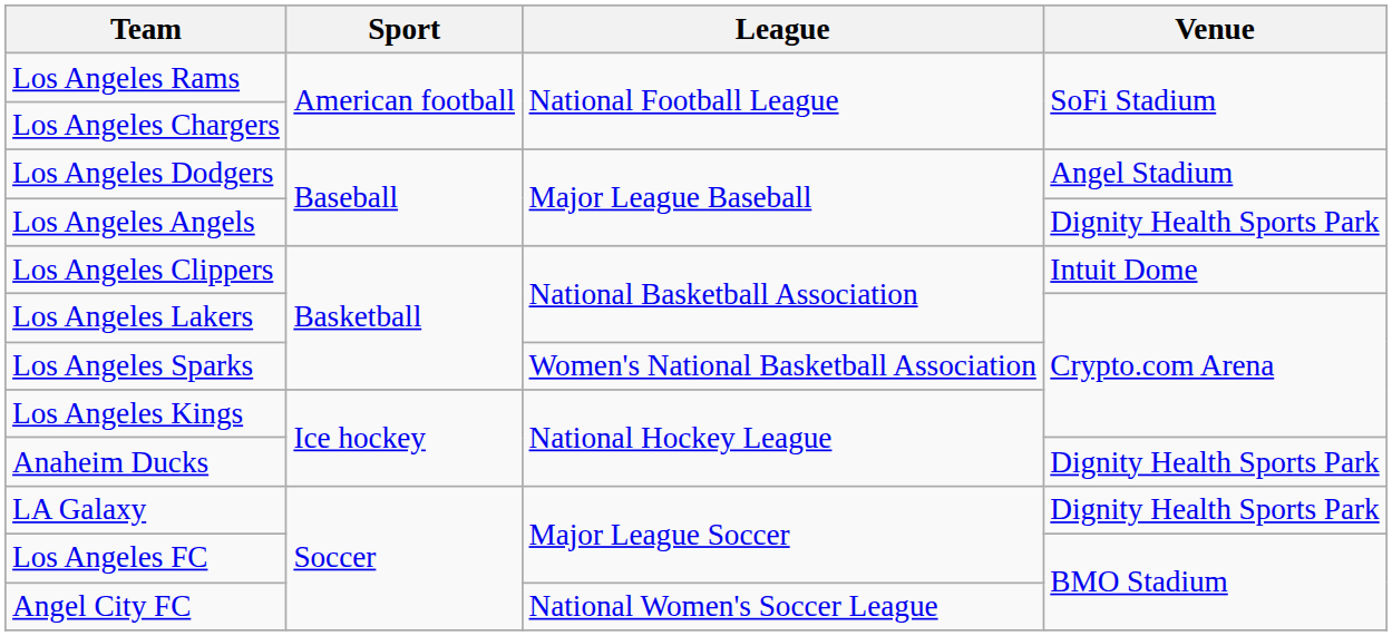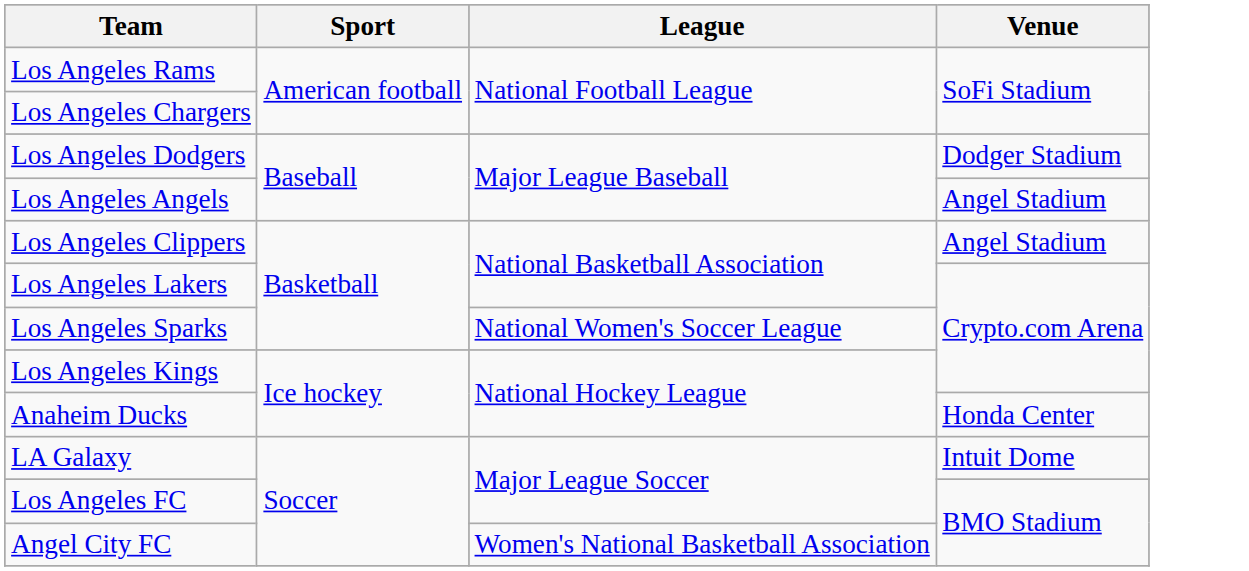Los Angeles Dodgers | Venue: Angel Stadium -> Dodger Stadium
Los Angeles Angels | Venue: Dignity Health Sports Park -> Angel Stadium
Los Angeles Clippers | Venue: Intuit Dome -> Angel Stadium
Los Angeles Sparks | League: Women's National Basketball Association -> National Women's Soccer League
Anaheim Ducks | Venue: Dignity Health Sports Park -> Honda Center
LA Galaxy | Venue: Dignity Health Sports Park -> Intuit Dome
Angel City FC | League: National Women's Soccer League -> Women's National Basketball Association
